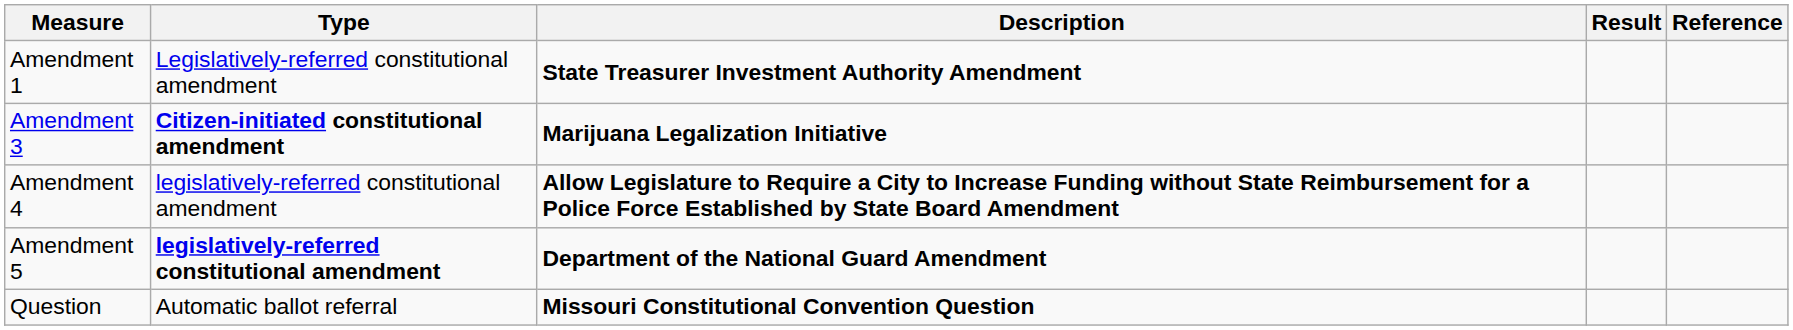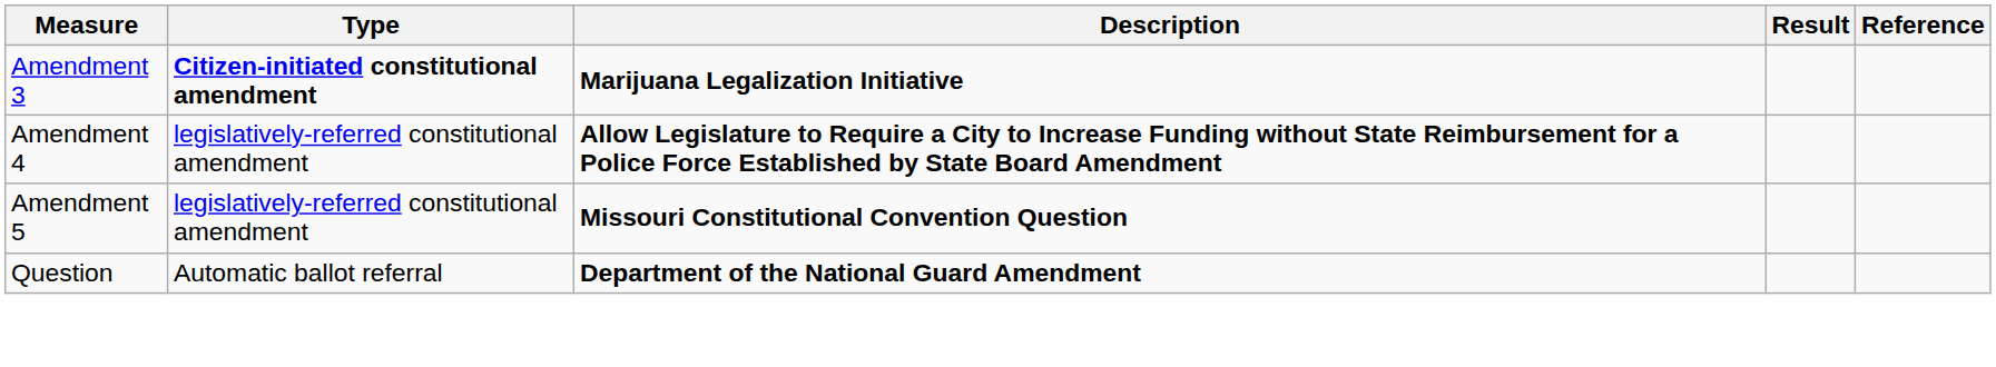- row: Amendment 1 | Legislatively-referred constitutional amendment | State Treasurer Investment Authority Amendment
Amendment 5 | Type: bold -> normal
Amendment 5 | Description: Department of the National Guard Amendment -> Missouri Constitutional Convention Question
Question | Description: Missouri Constitutional Convention Question -> Department of the National Guard Amendment
